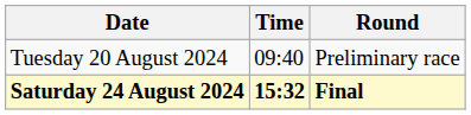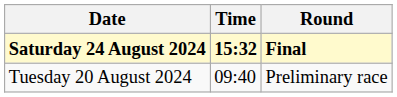rows swapped: Tuesday 20 August 2024 <-> Saturday 24 August 2024
